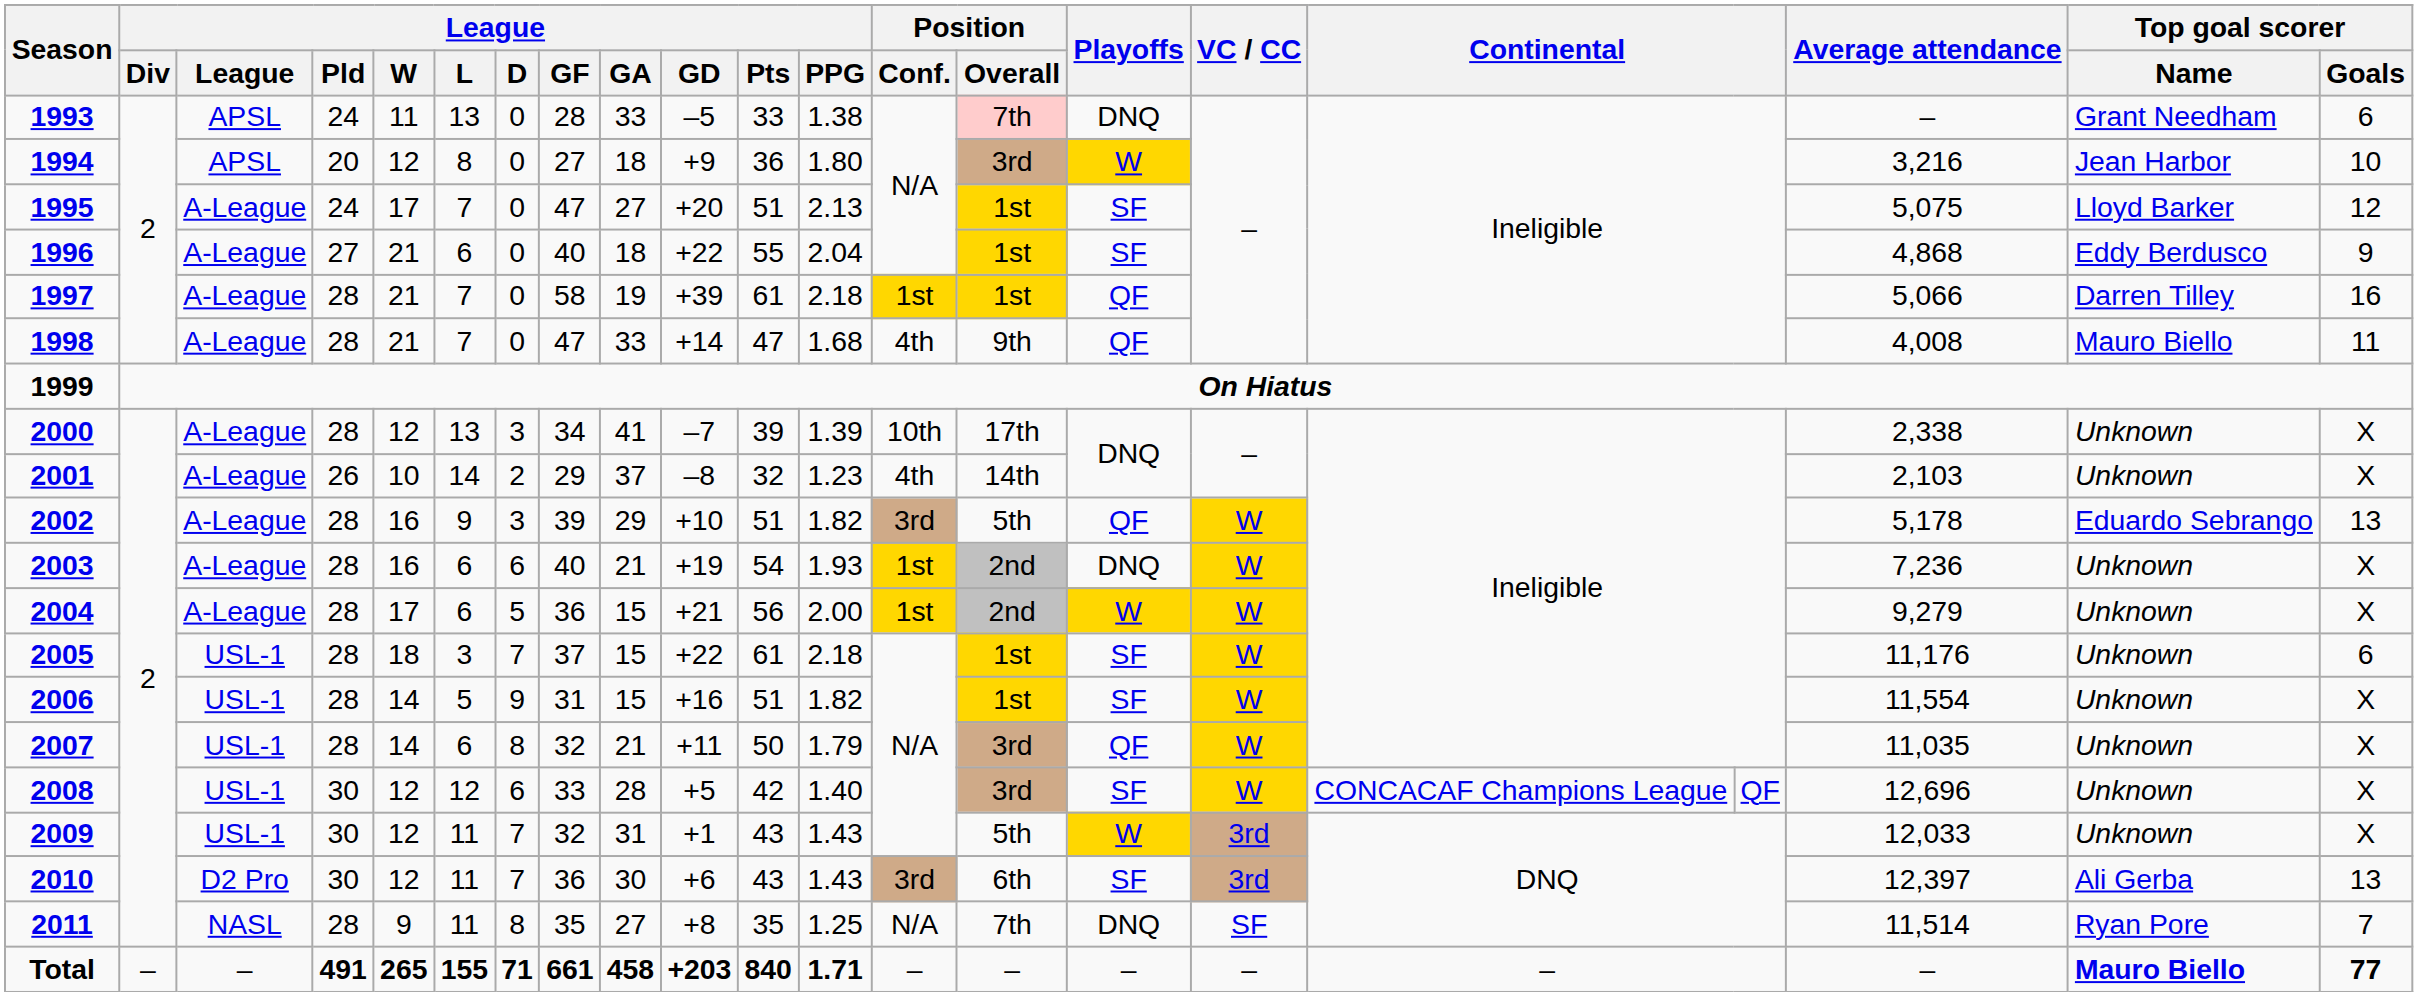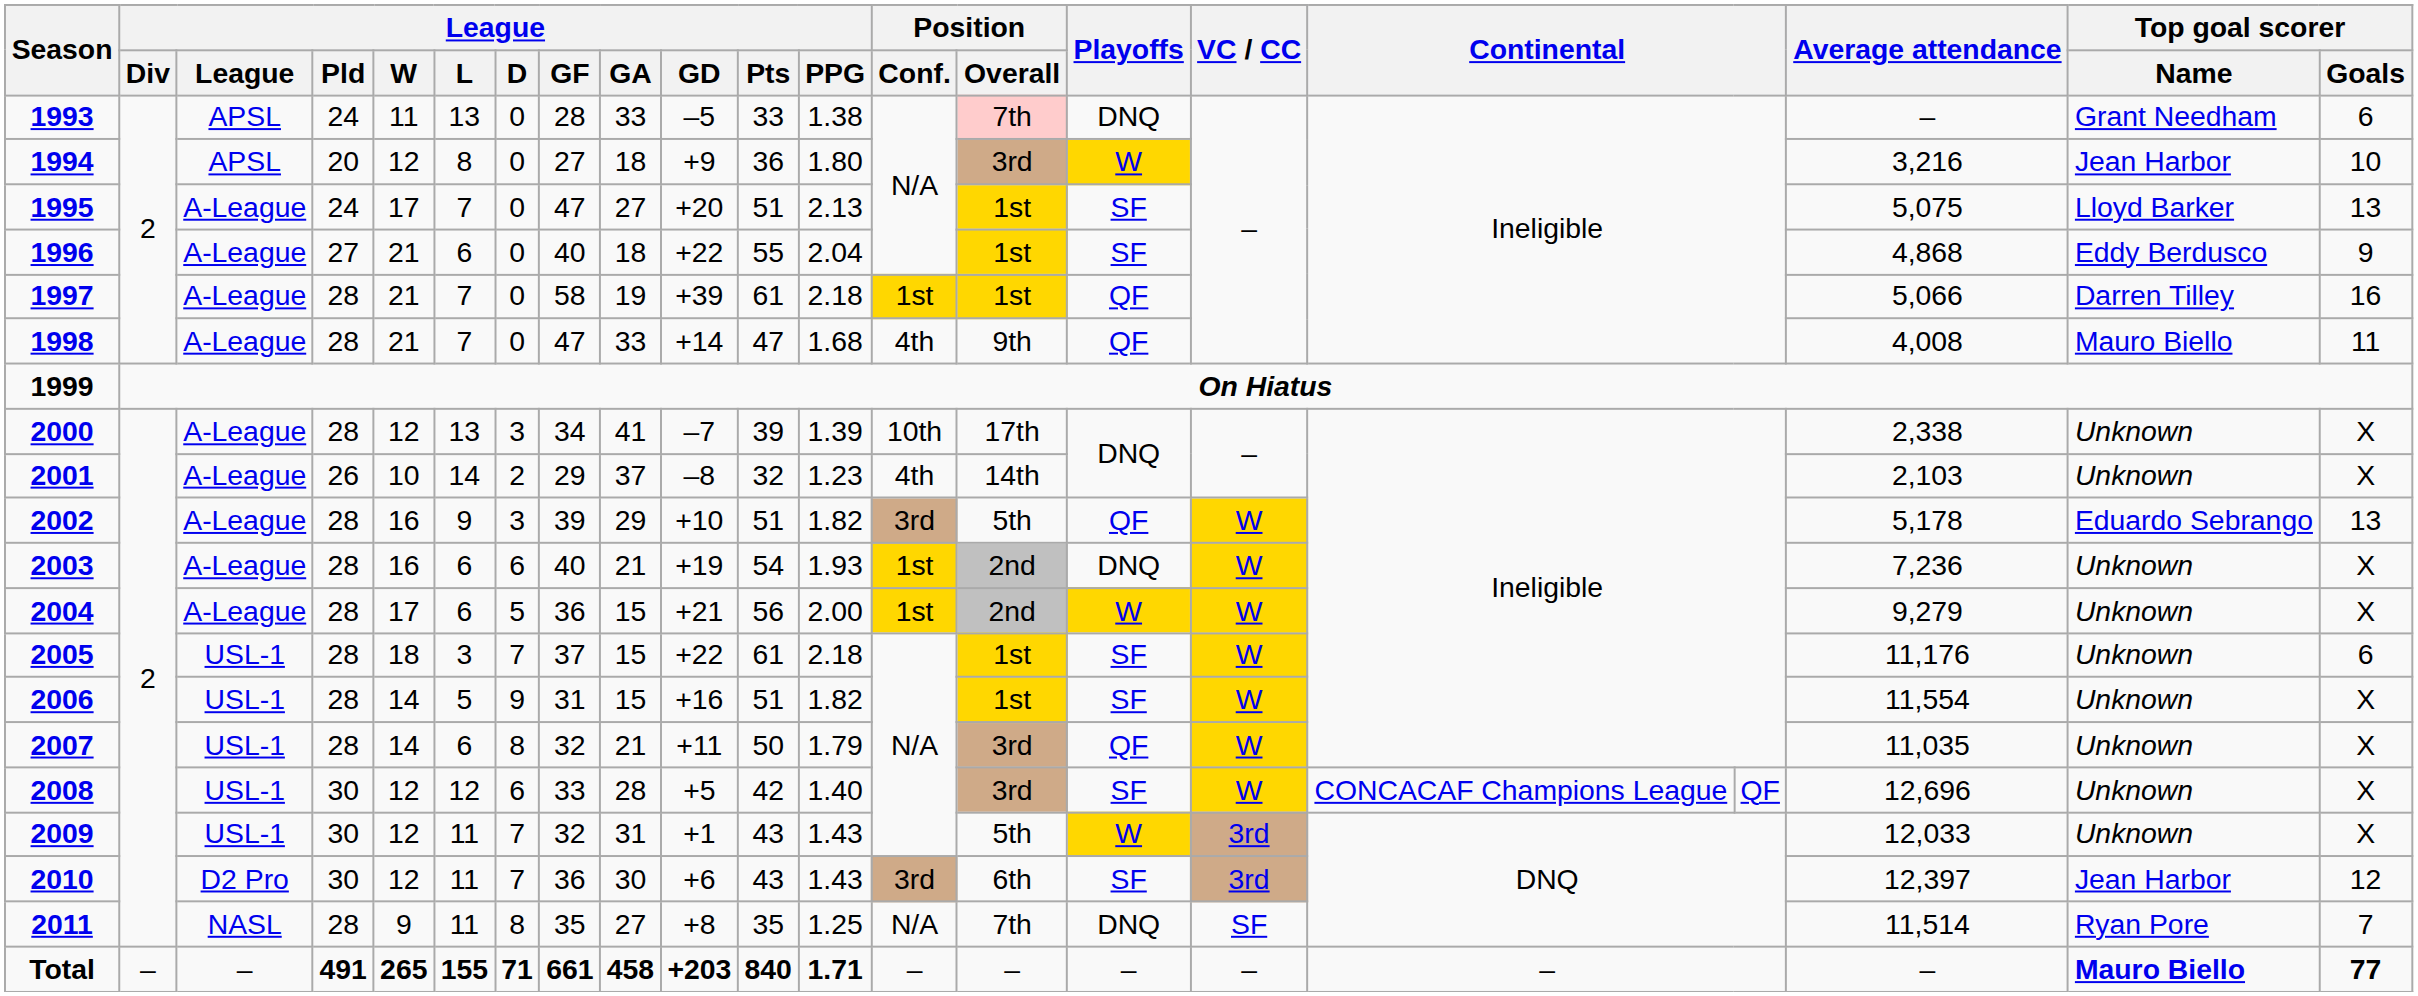1995 | Top goal scorer / Goals: 12 -> 13
2010 | Top goal scorer / Name: Ali Gerba -> Jean Harbor
2010 | Top goal scorer / Goals: 13 -> 12
